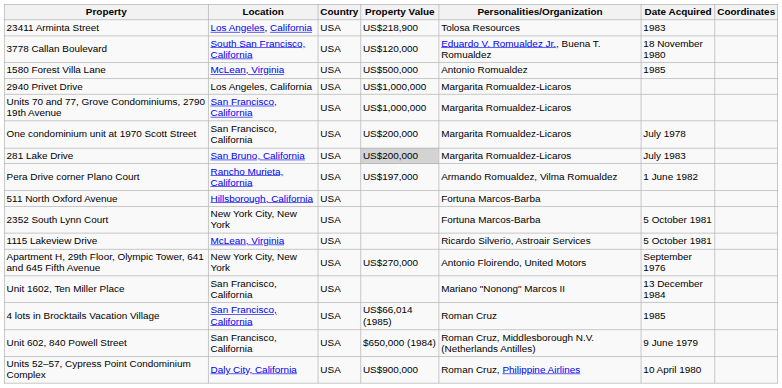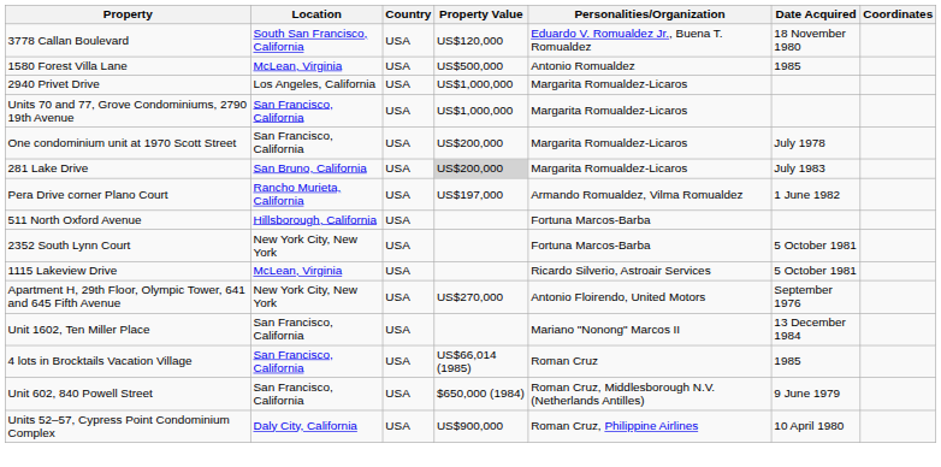- row: 23411 Arminta Street | Los Angeles, California | USA | US$218,900 | Tolosa Resources | 1983
